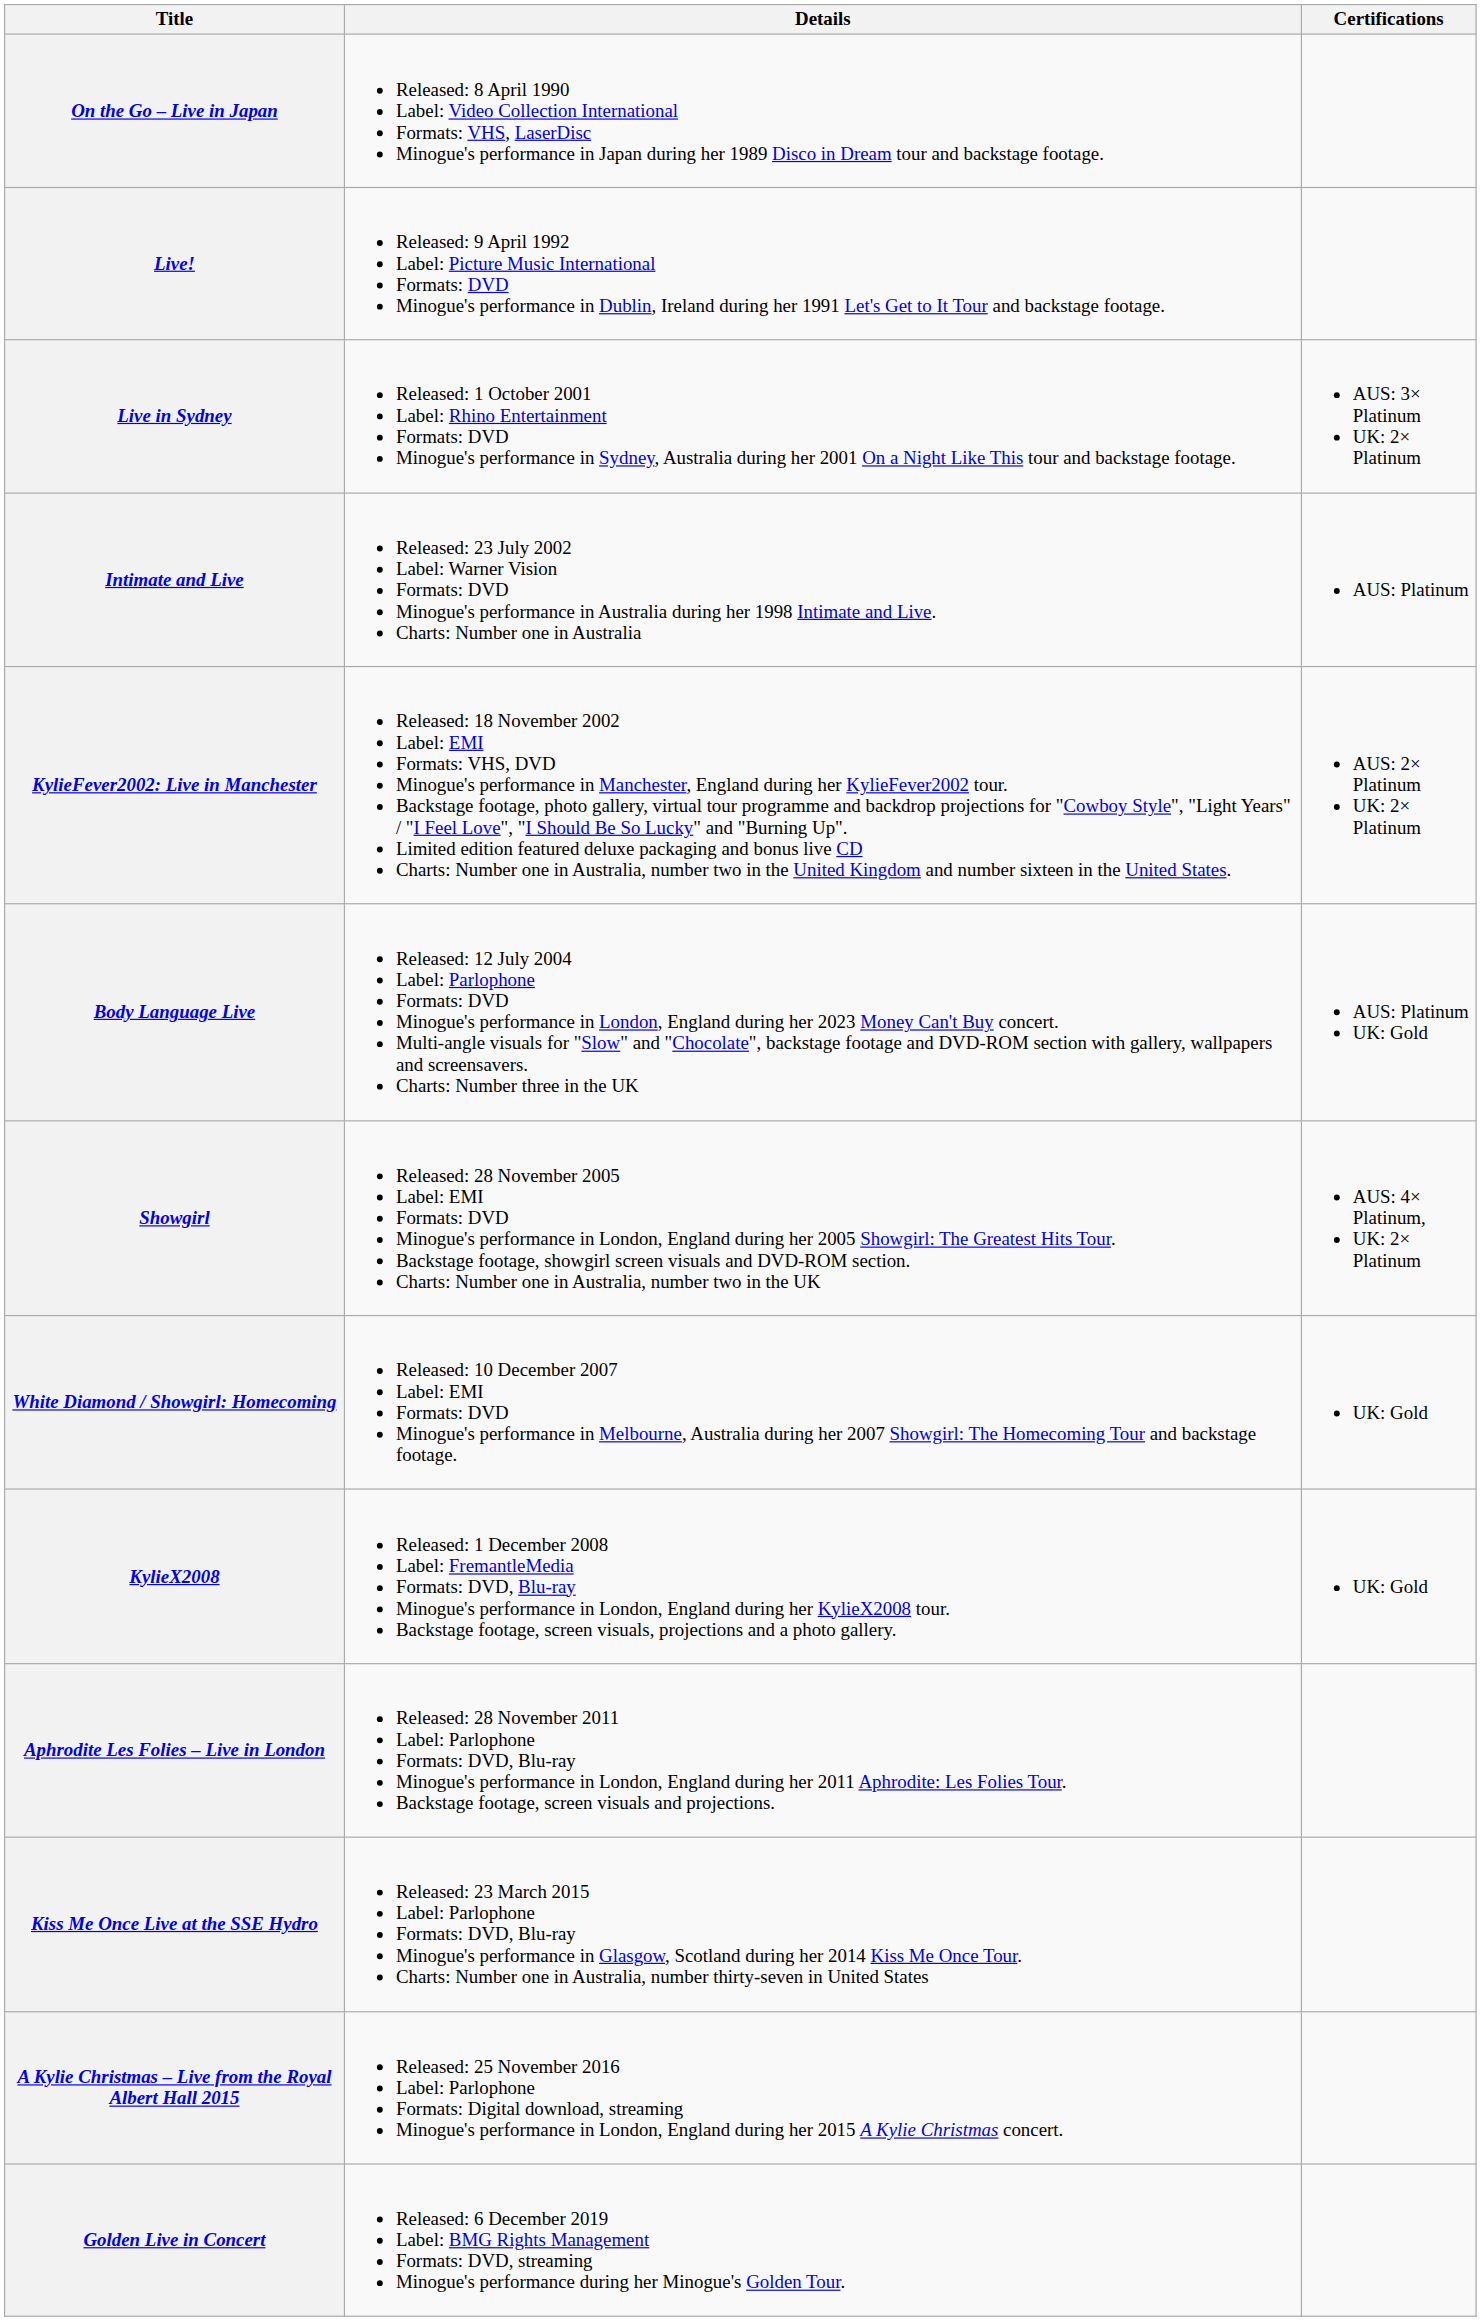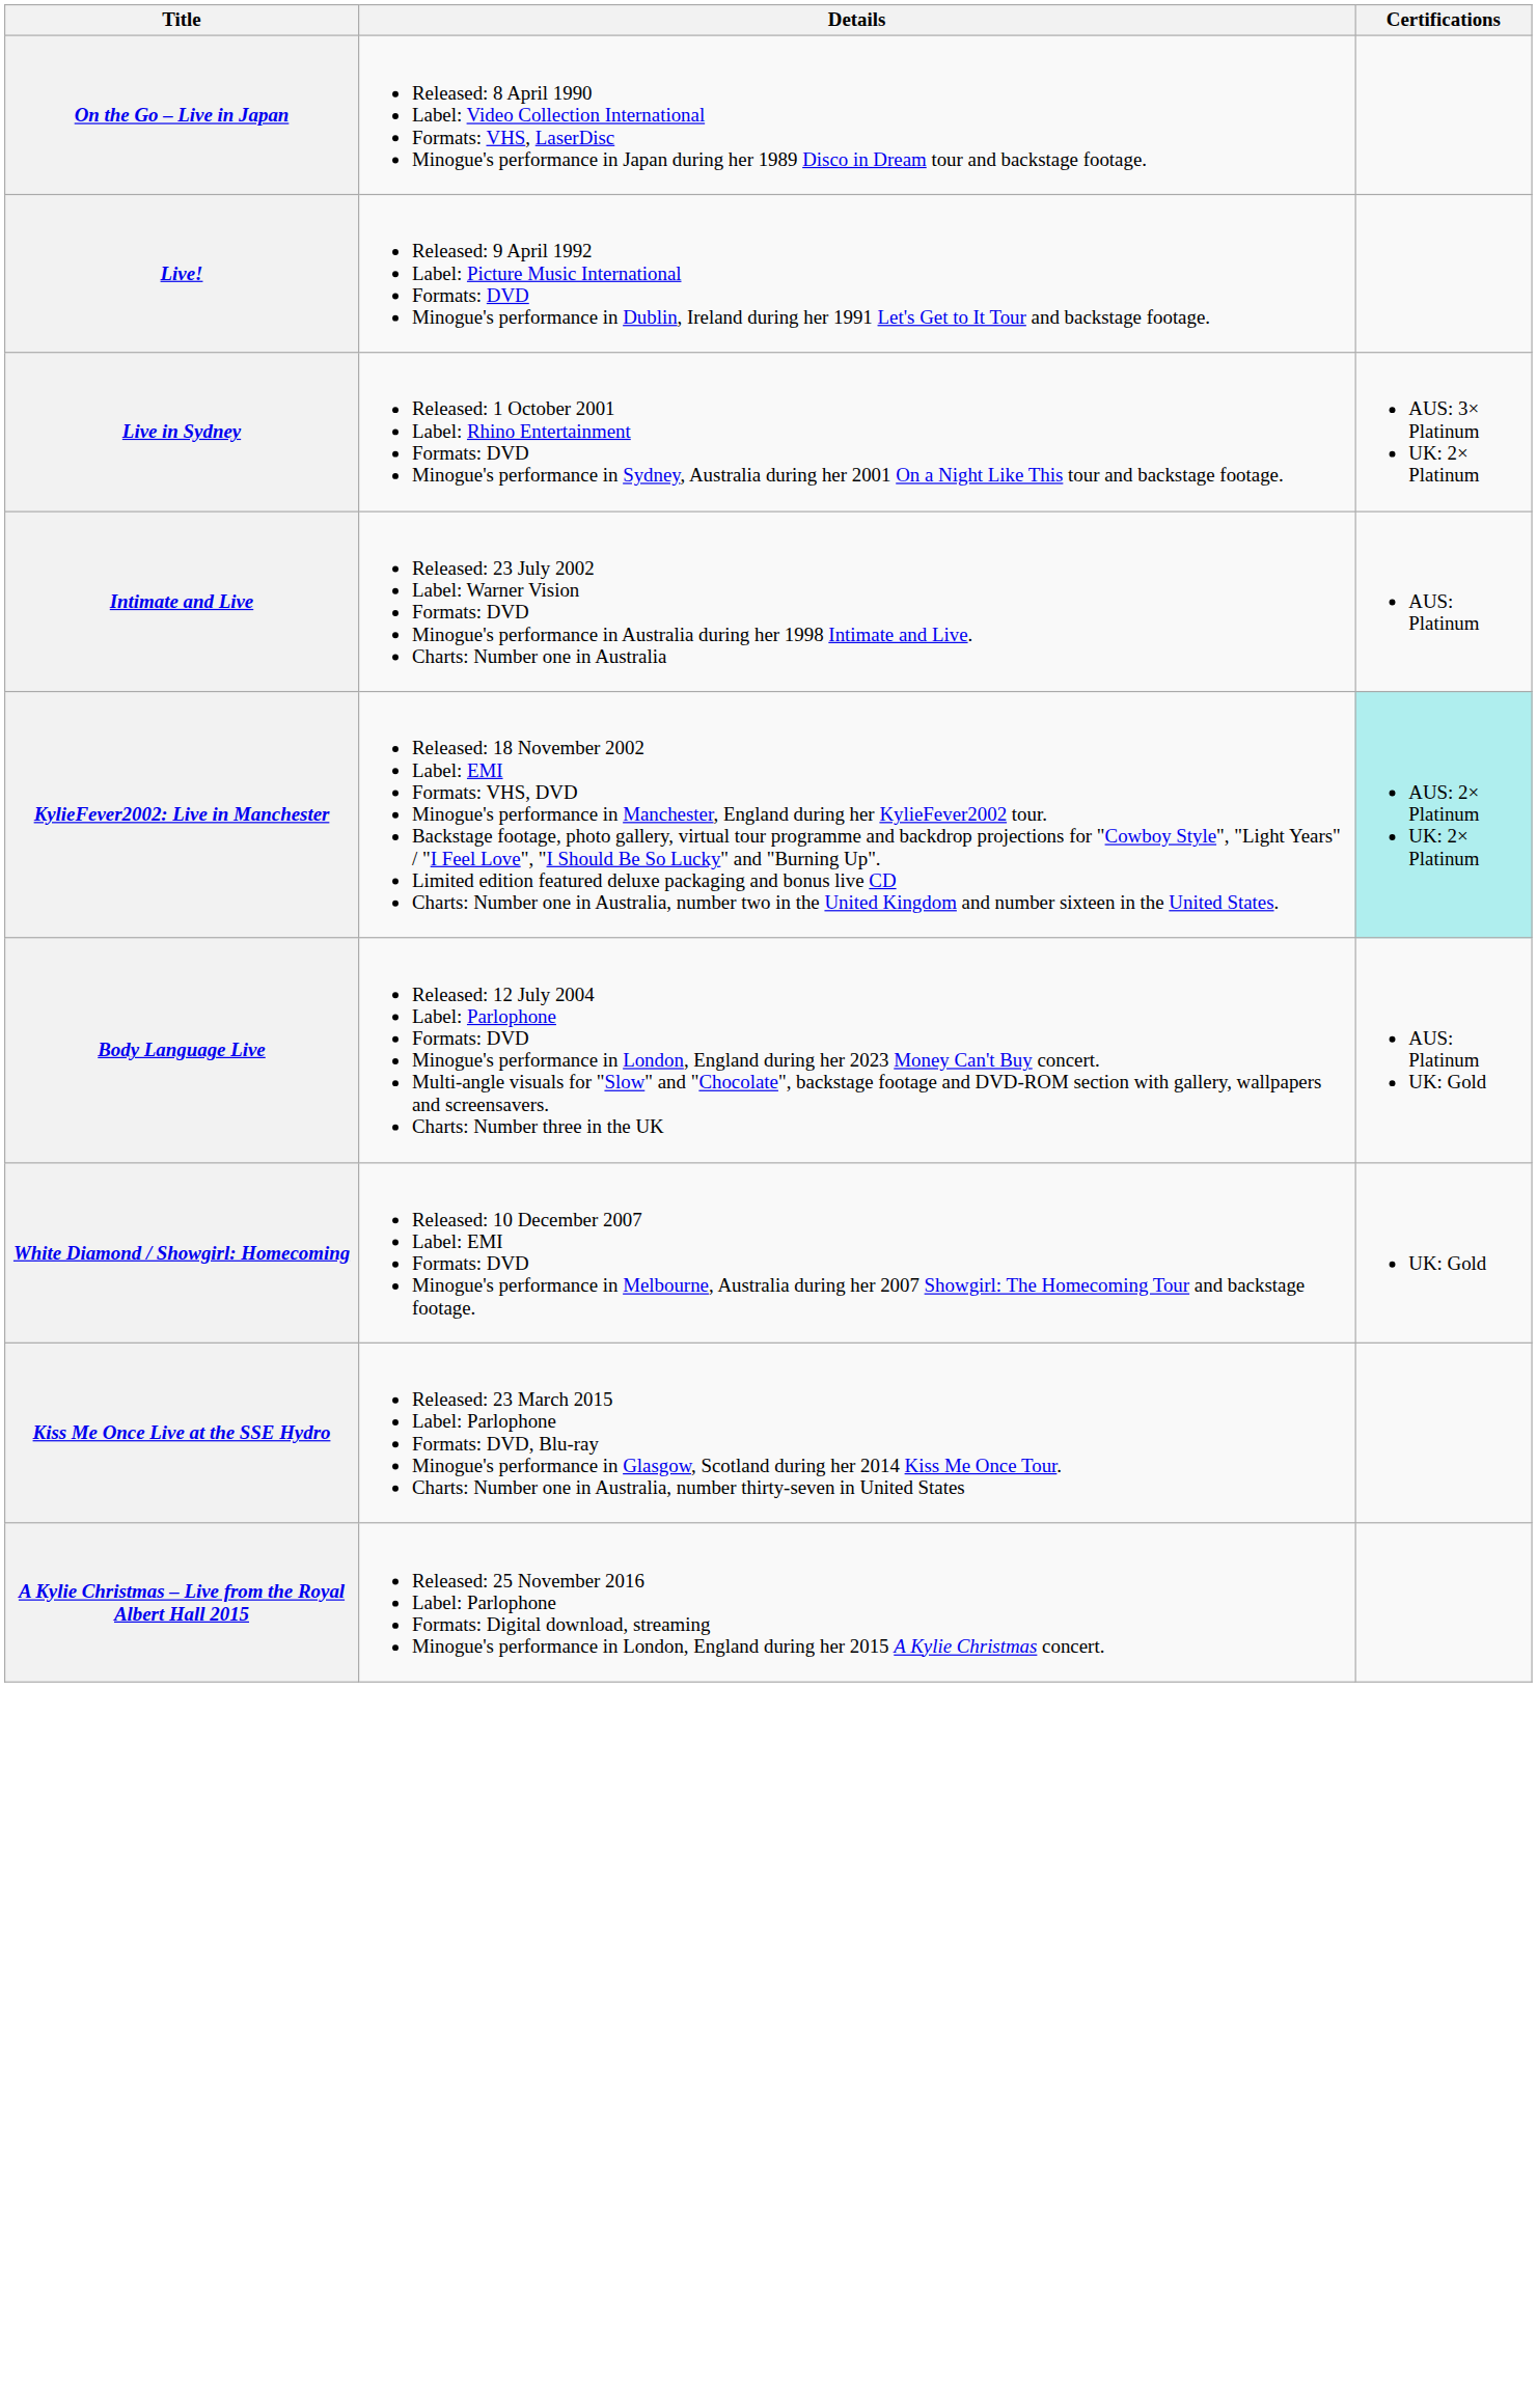KylieFever2002: Live in Manchester | Certifications: no background -> paleturquoise background
- row: Showgirl | Released: 28 November 2005 Label: EMI Formats: DVD Minogue's performance in London, England during her 2005 Showgirl: The Greatest Hits Tour. Backstage footage, showgirl screen visuals and DVD-ROM section. Charts: Number one in Australia, number two in the UK | AUS: 4× Platinum, UK: 2× Platinum
- row: KylieX2008 | Released: 1 December 2008 Label: FremantleMedia Formats: DVD, Blu-ray Minogue's performance in London, England during her KylieX2008 tour. Backstage footage, screen visuals, projections and a photo gallery. | UK: Gold
- row: Aphrodite Les Folies – Live in London | Released: 28 November 2011 Label: Parlophone Formats: DVD, Blu-ray Minogue's performance in London, England during her 2011 Aphrodite: Les Folies Tour. Backstage footage, screen visuals and projections.
- row: Golden Live in Concert | Released: 6 December 2019 Label: BMG Rights Management Formats: DVD, streaming Minogue's performance during her Minogue's Golden Tour.
